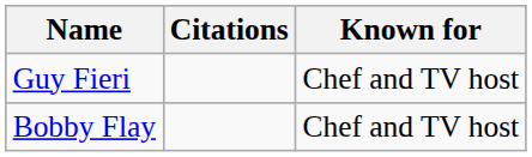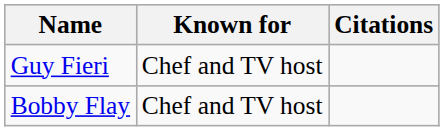columns swapped: Known for <-> Citations
